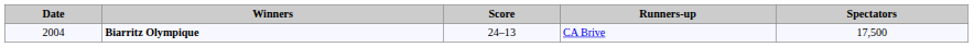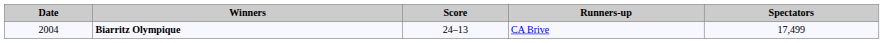Biarritz Olympique | Spectators: 17,500 -> 17,499
